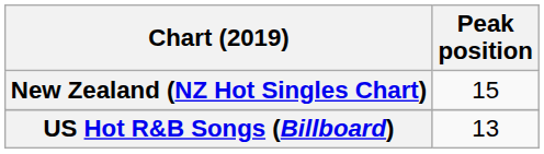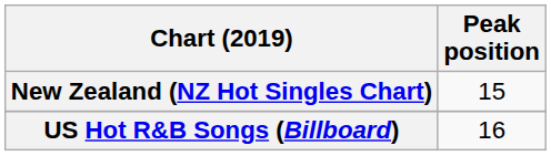US Hot R&B Songs (Billboard) | Peak position: 13 -> 16
